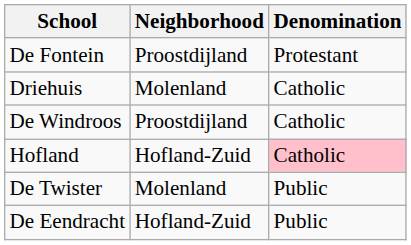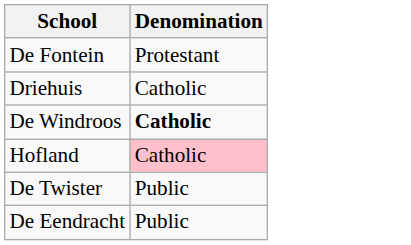- column: Neighborhood | Proostdijland | Molenland | Proostdijland | Hofland-Zuid | Molenland | Hofland-Zuid
De Windroos | Denomination: normal -> bold
